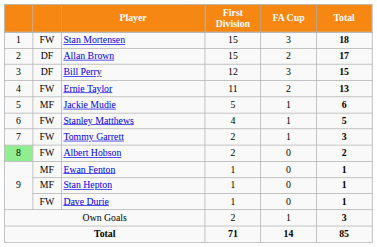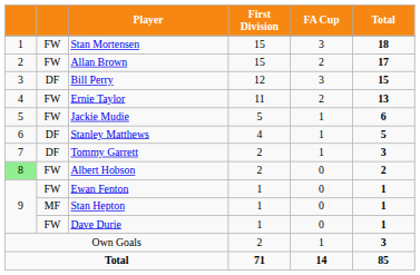Allan Brown | column 2: DF -> FW
Jackie Mudie | column 2: MF -> FW
Stanley Matthews | column 2: FW -> DF
Tommy Garrett | column 2: FW -> DF
Ewan Fenton | column 2: MF -> FW
